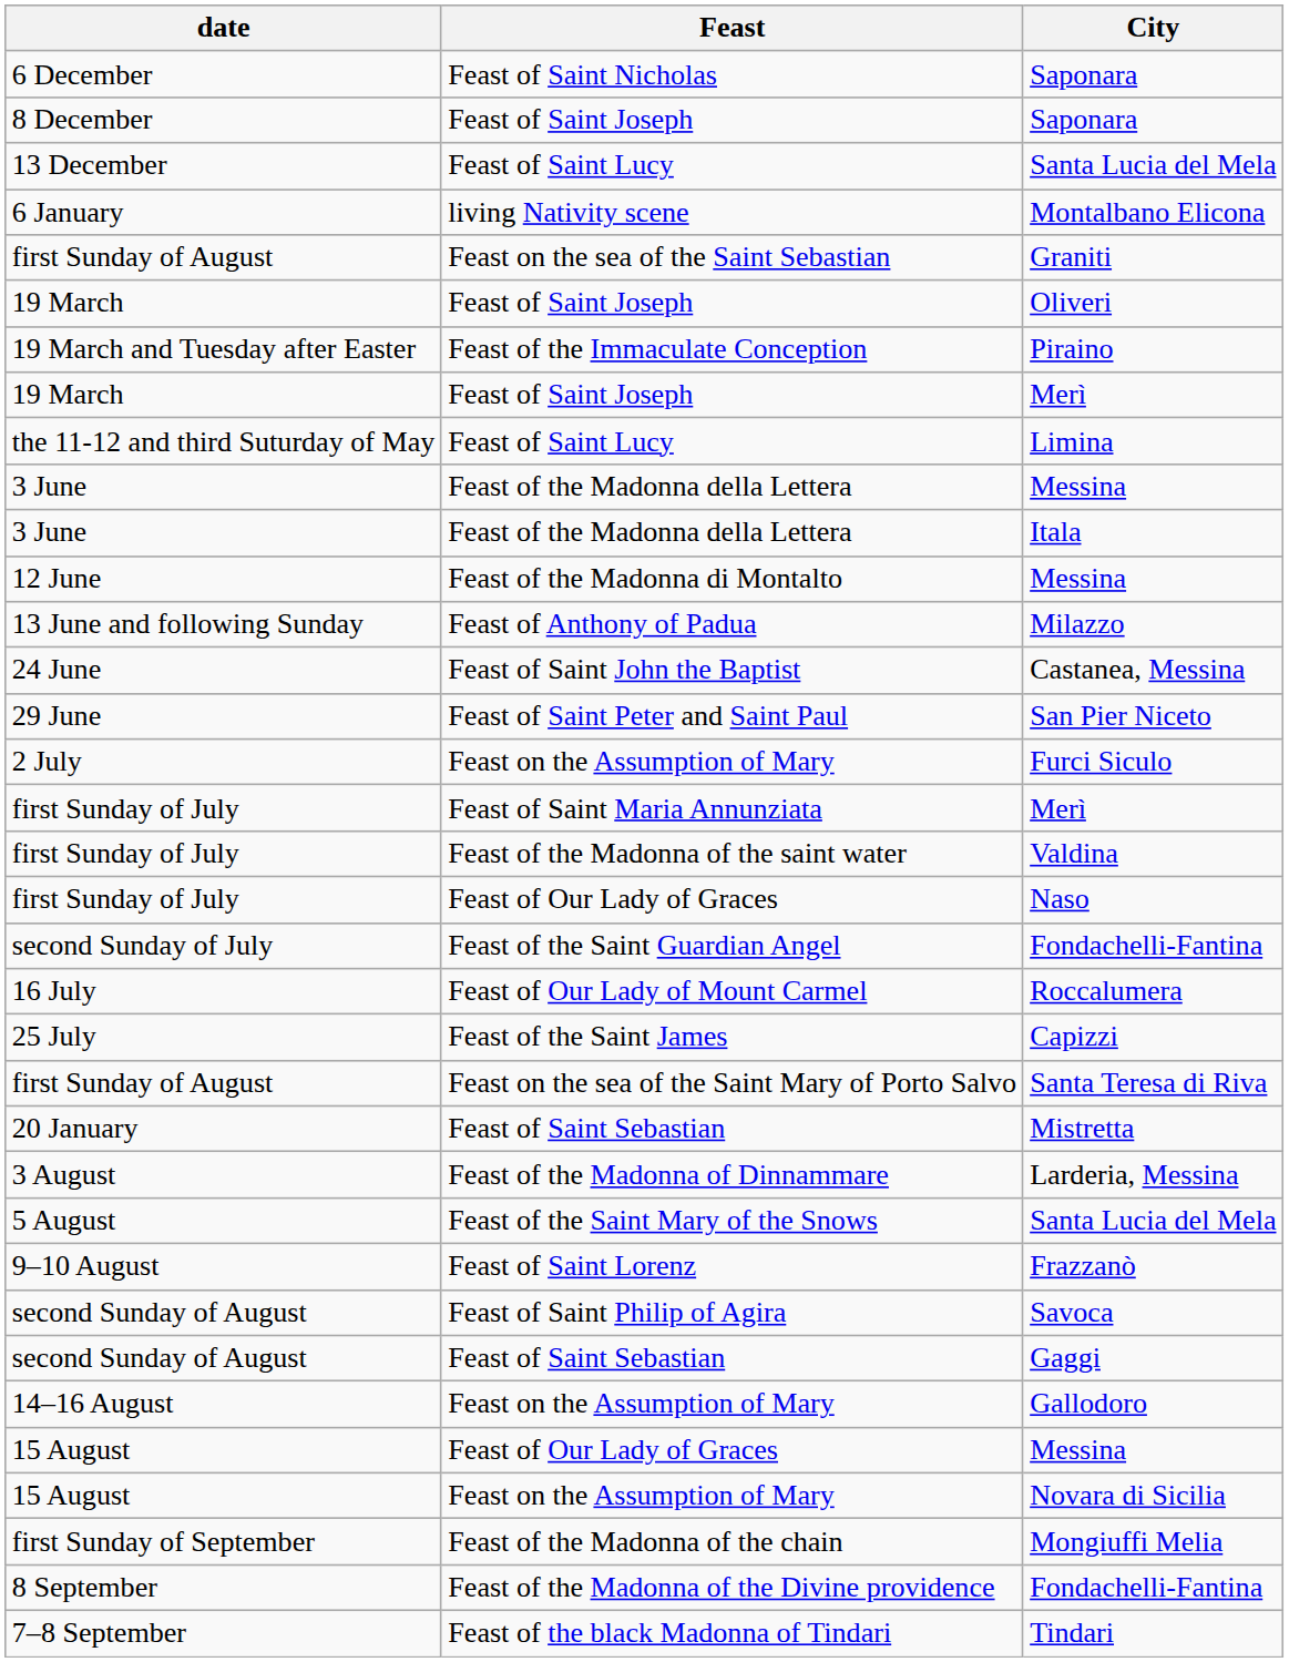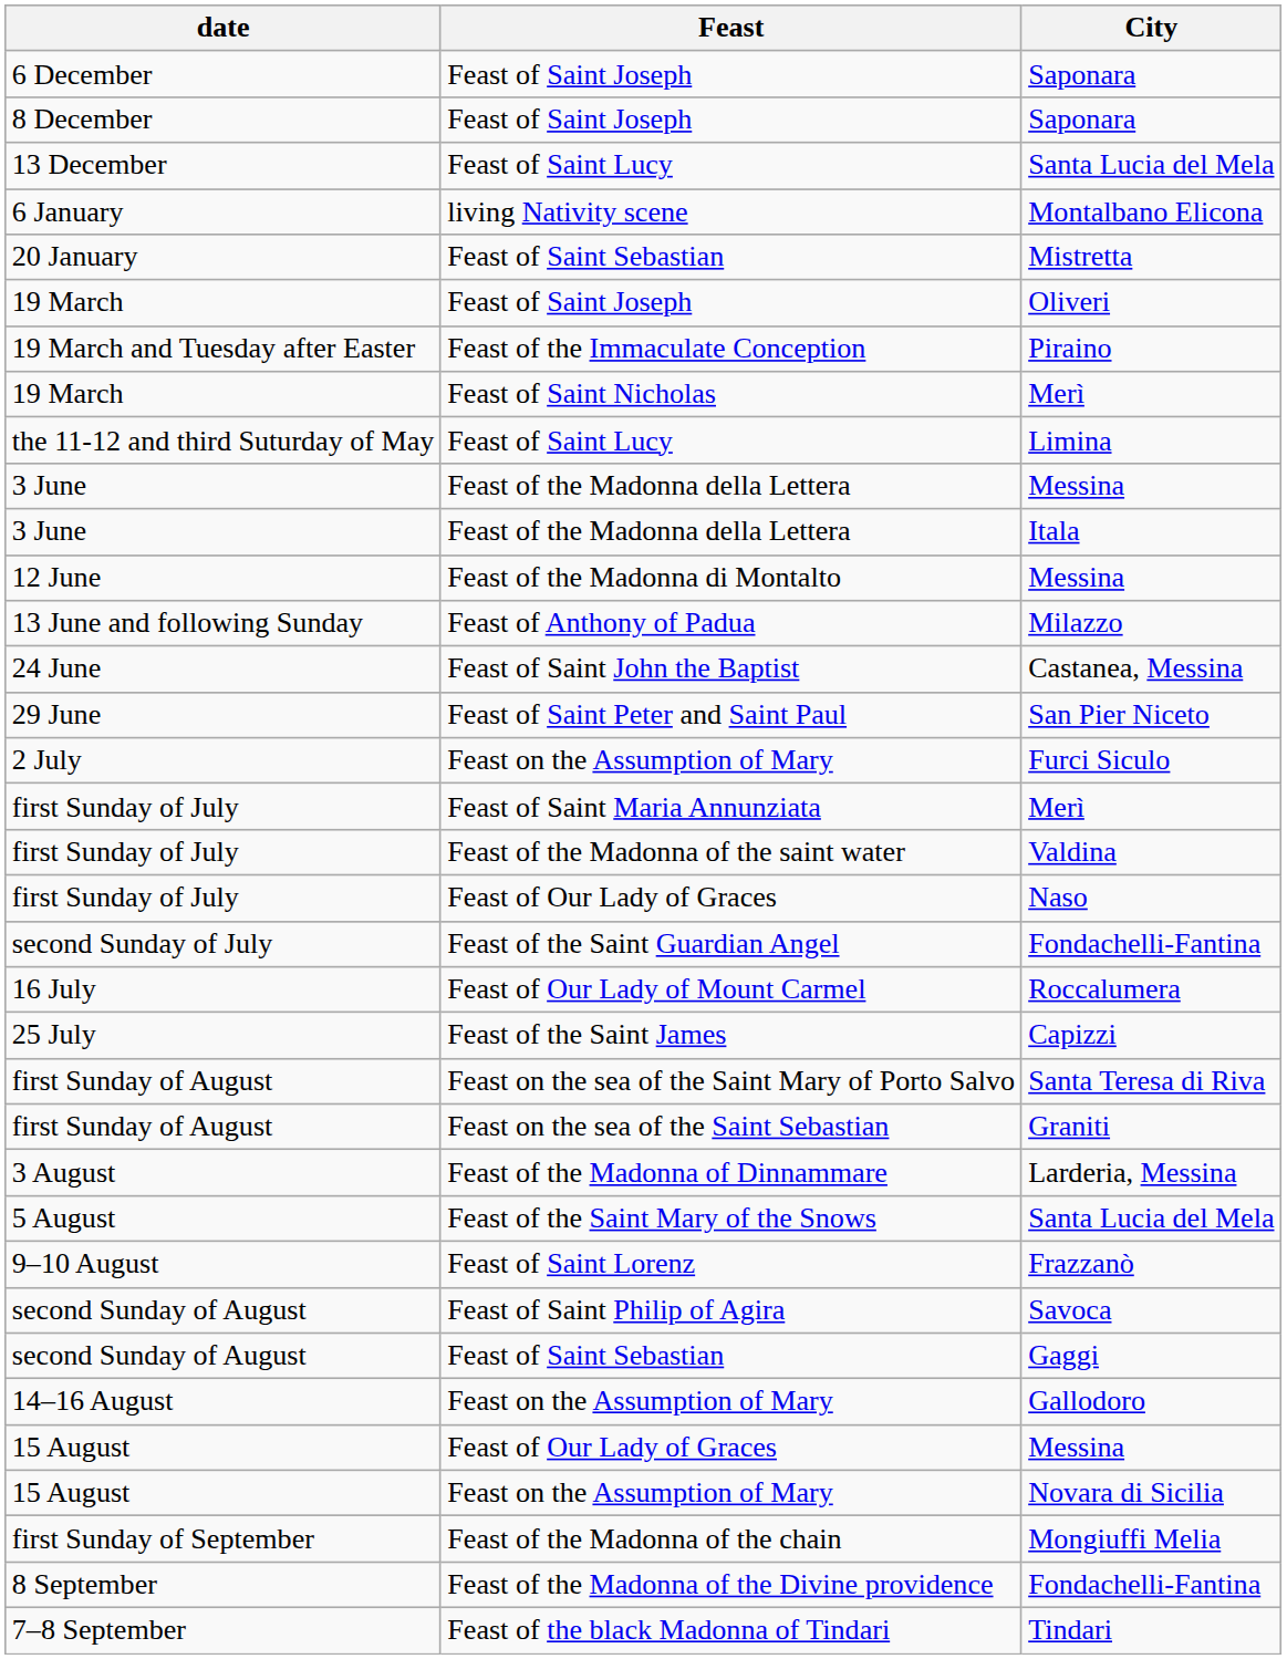6 December / Saponara | Feast: Feast of Saint Nicholas -> Feast of Saint Joseph
rows swapped: Mistretta <-> Graniti
19 March / Merì | Feast: Feast of Saint Joseph -> Feast of Saint Nicholas
